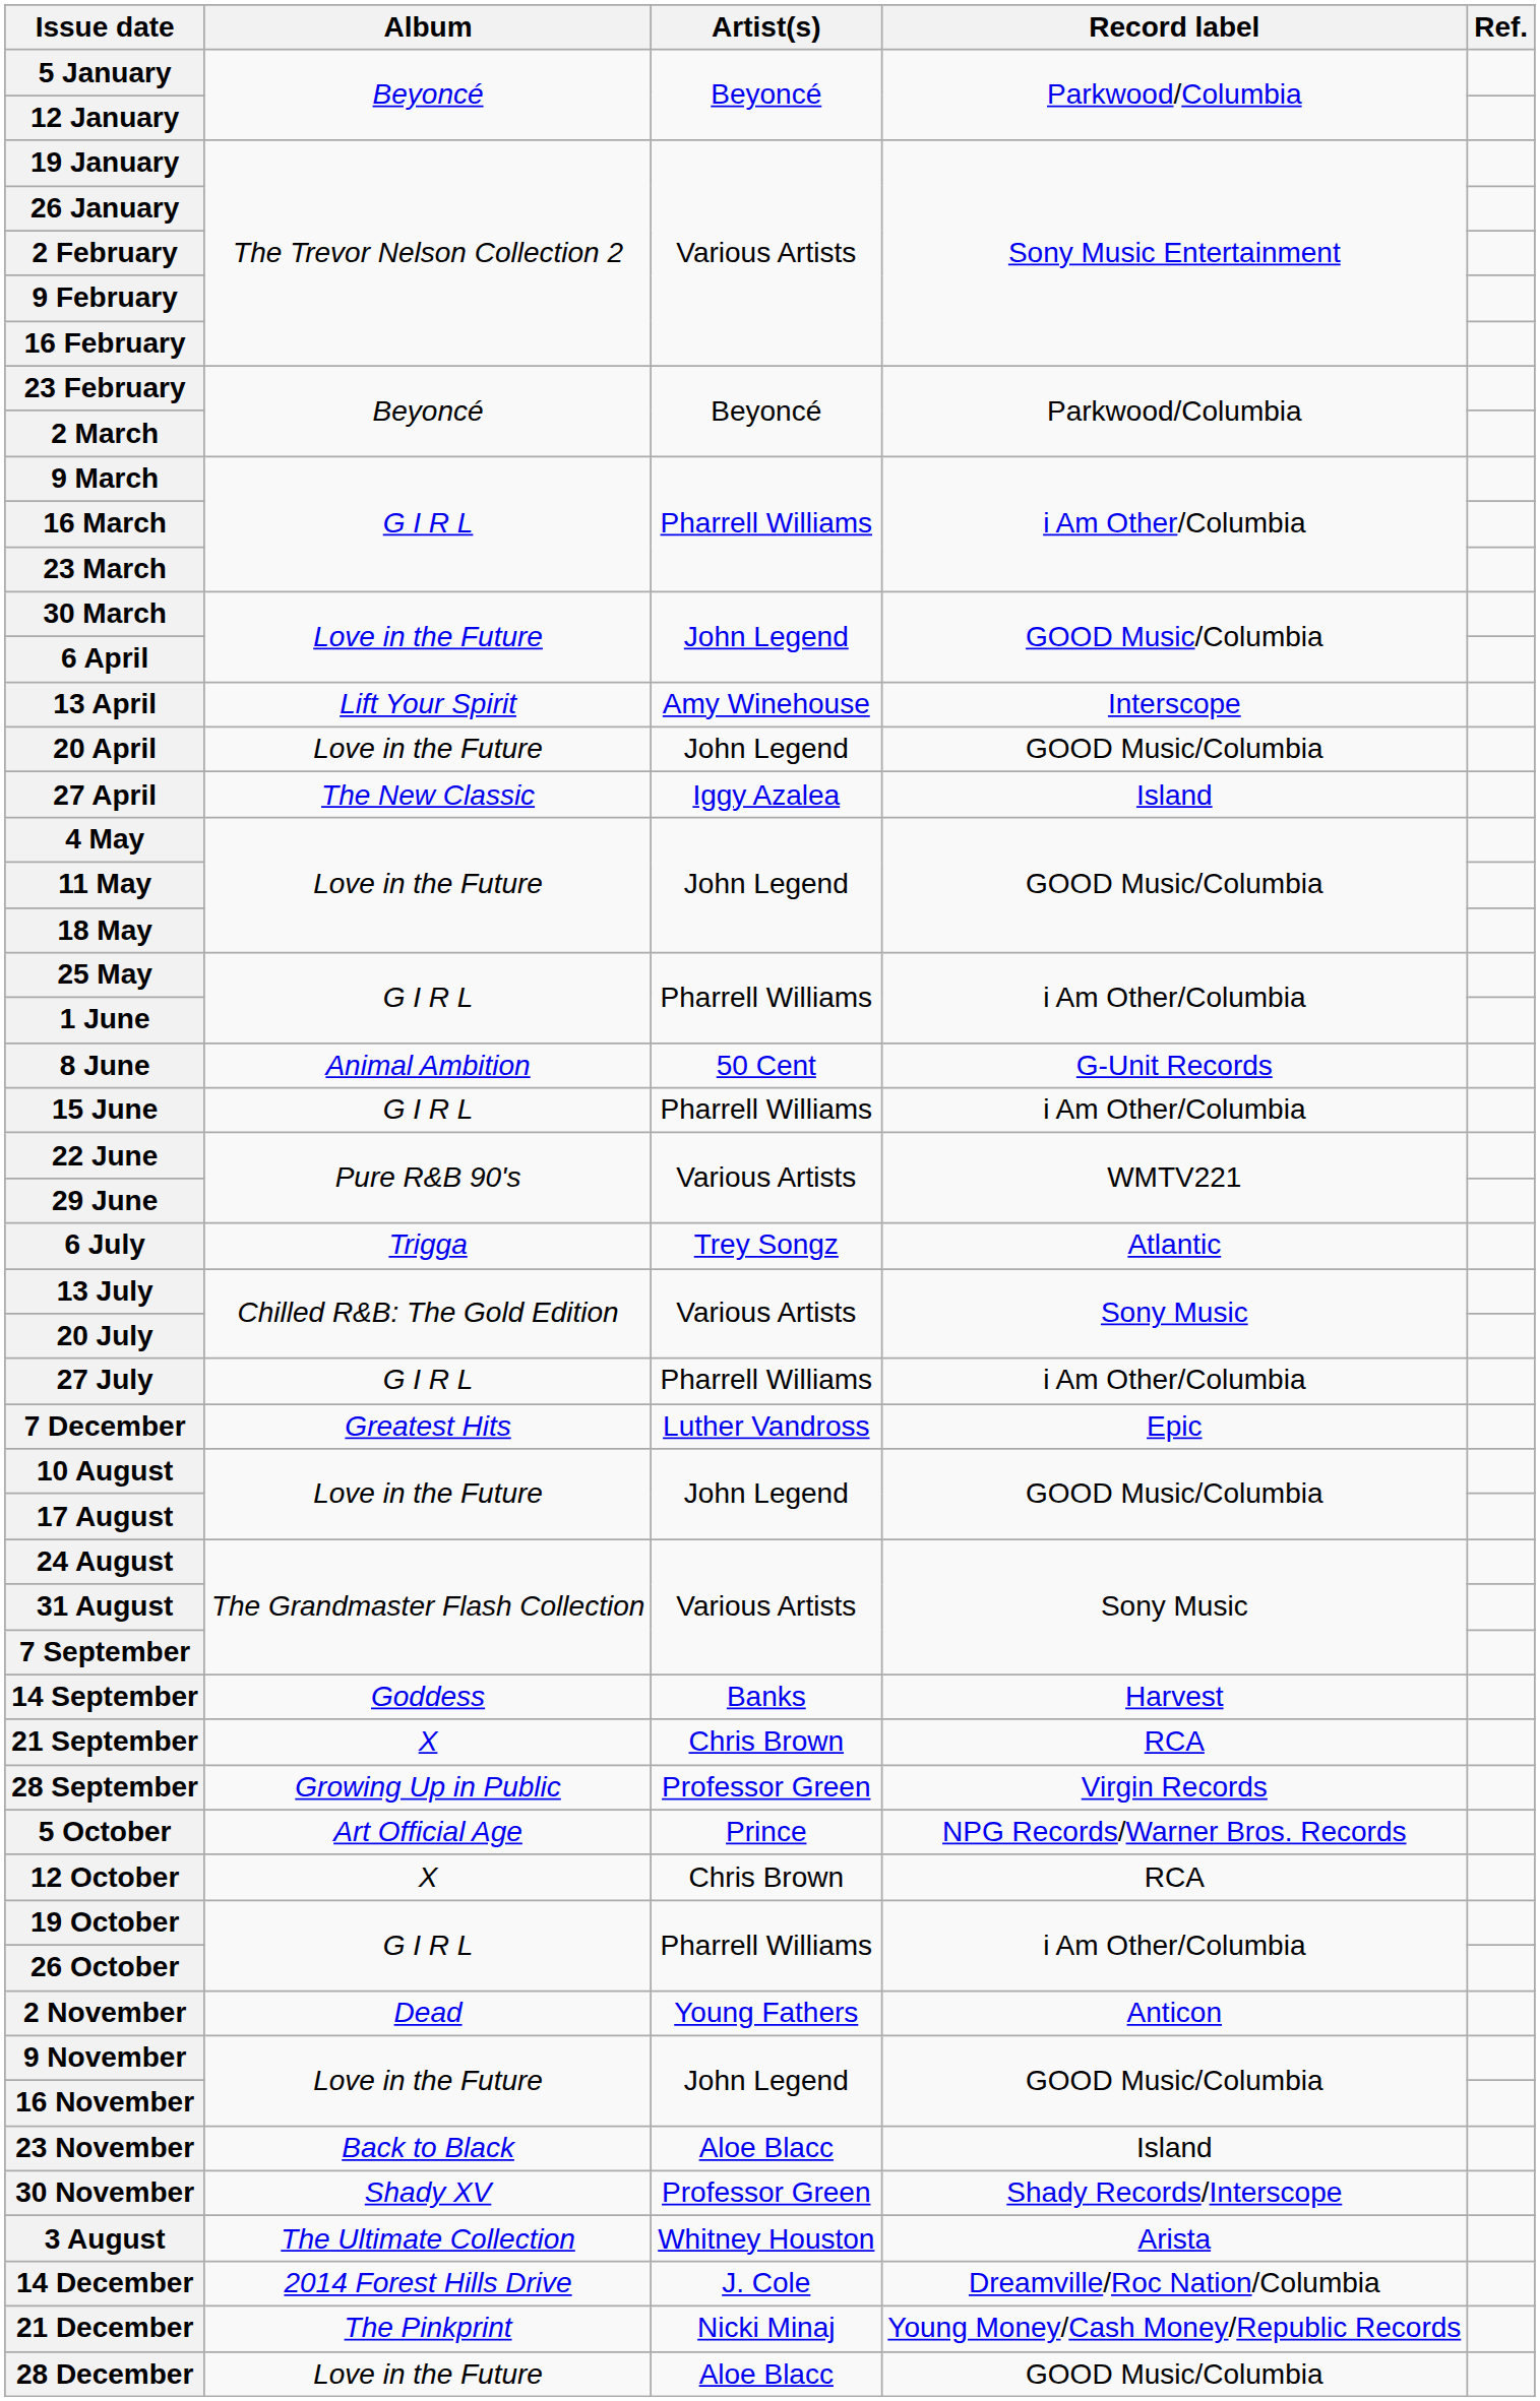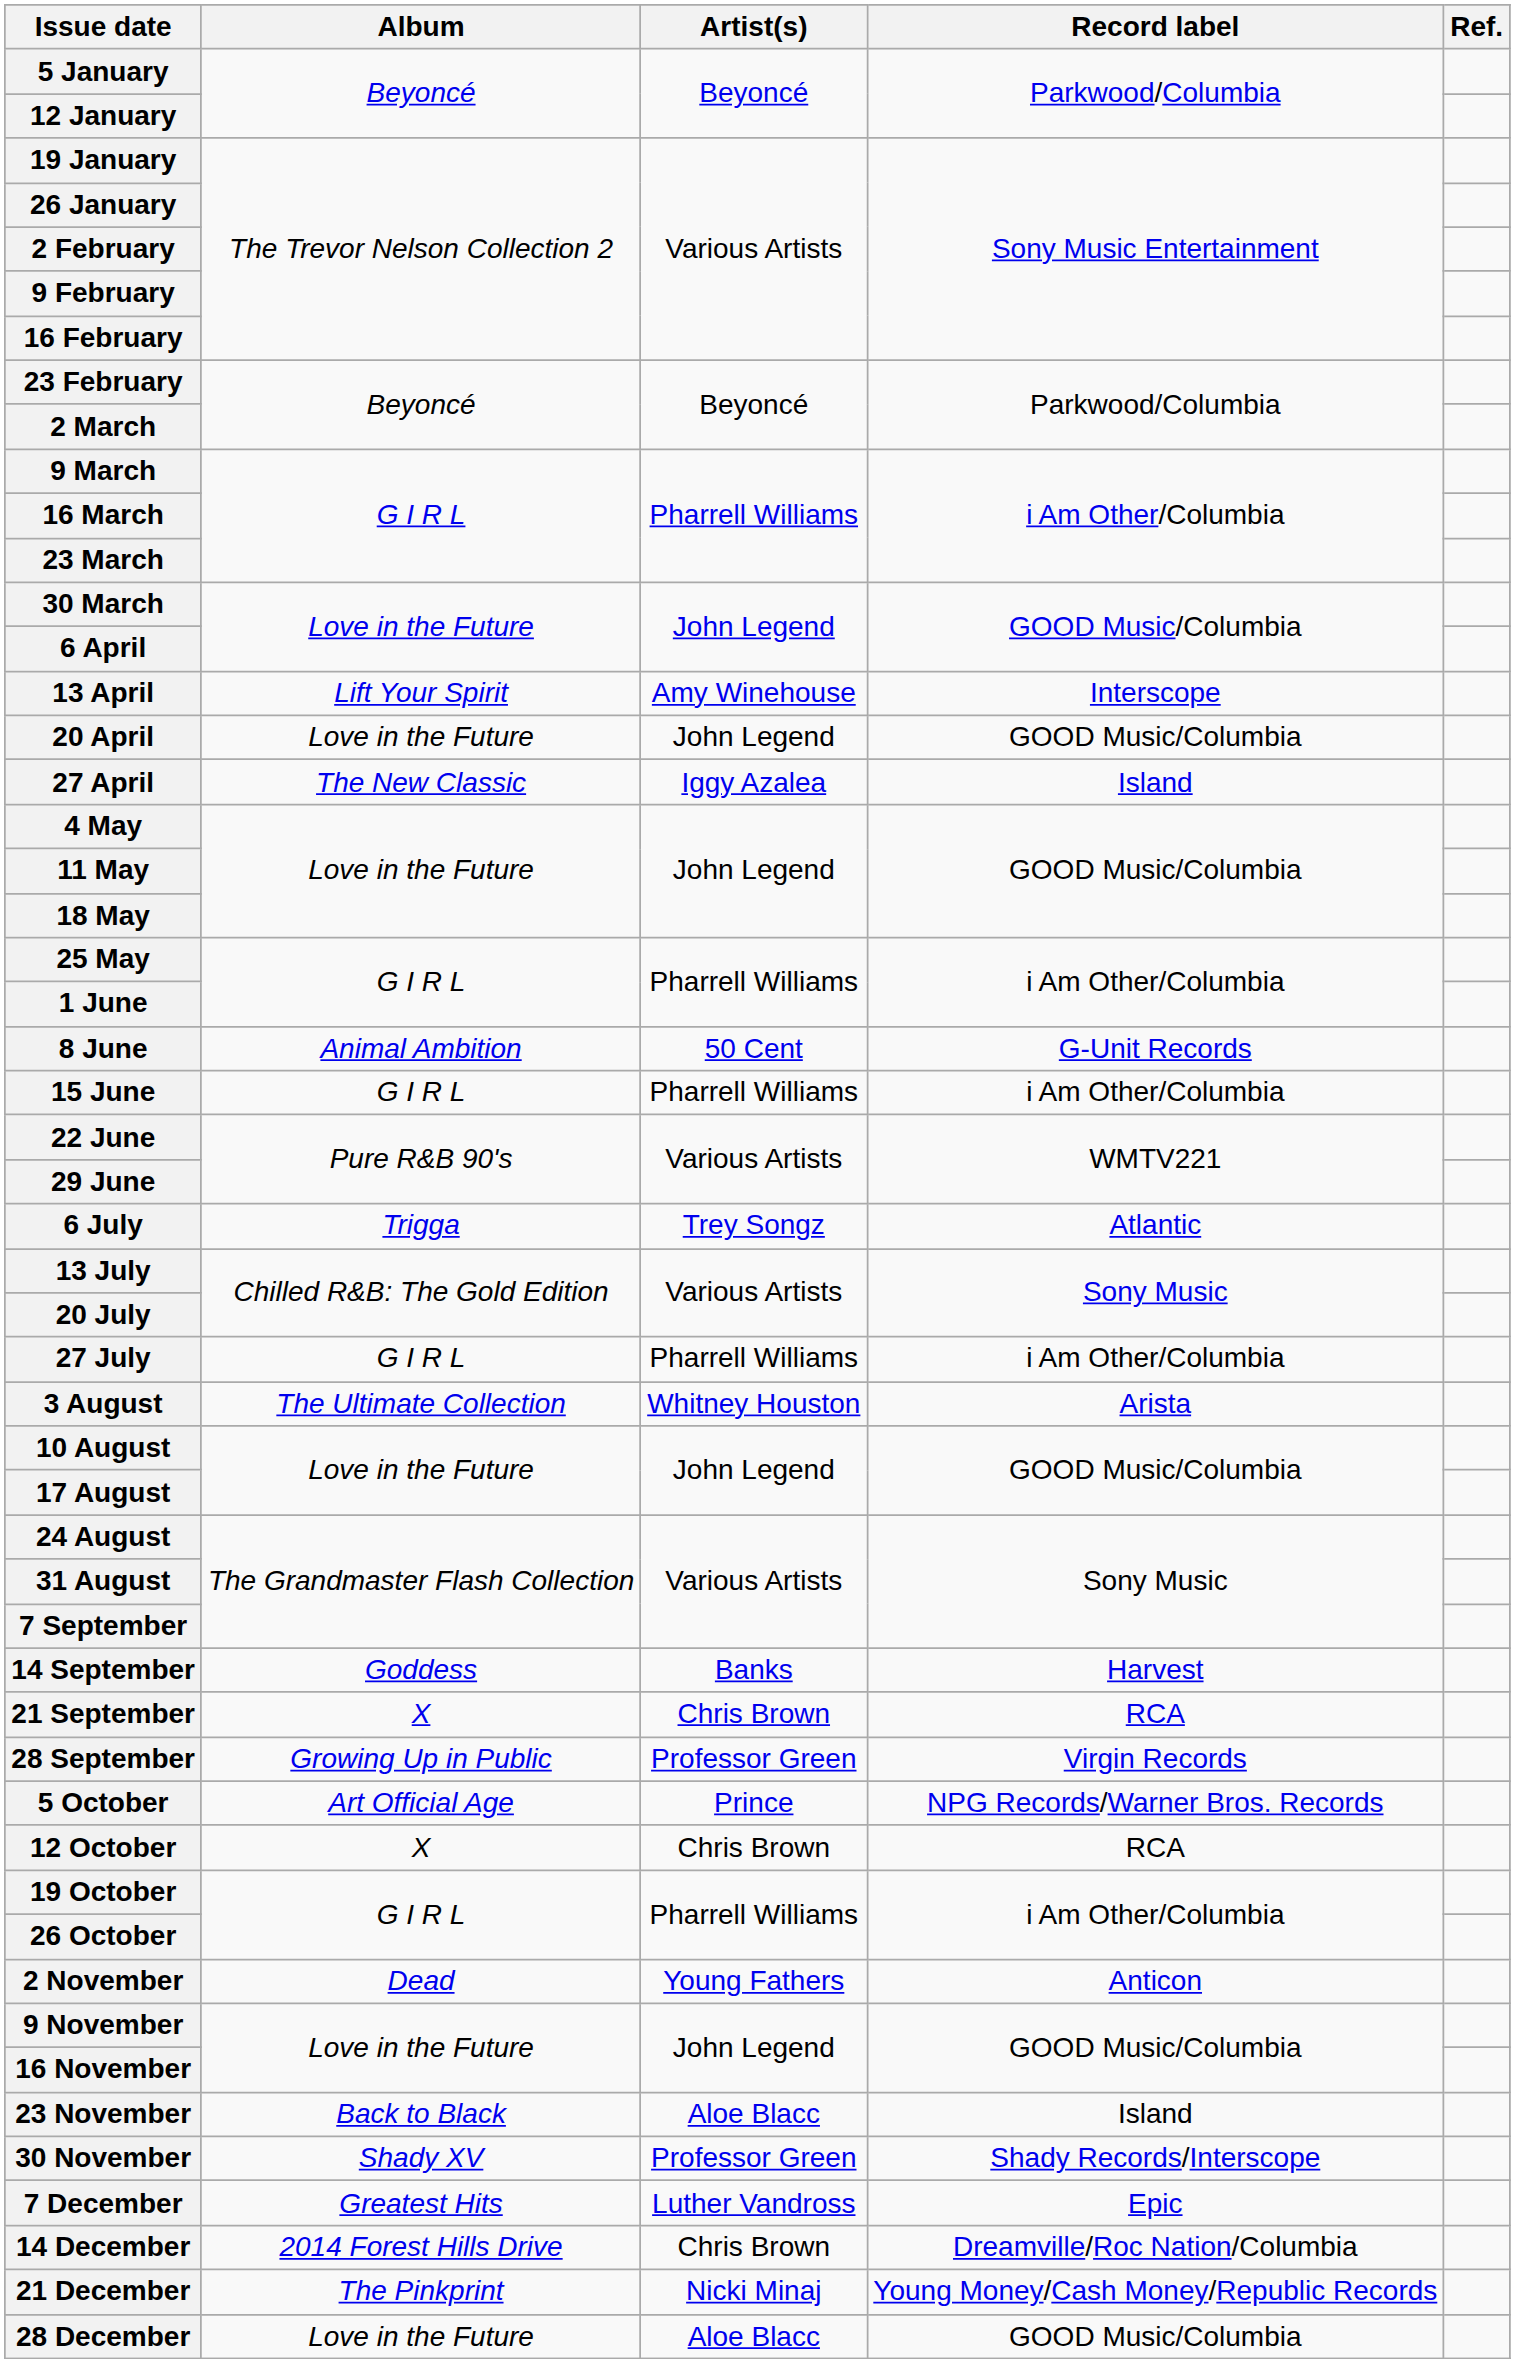rows swapped: 3 August <-> 7 December
14 December | Artist(s): J. Cole -> Chris Brown
